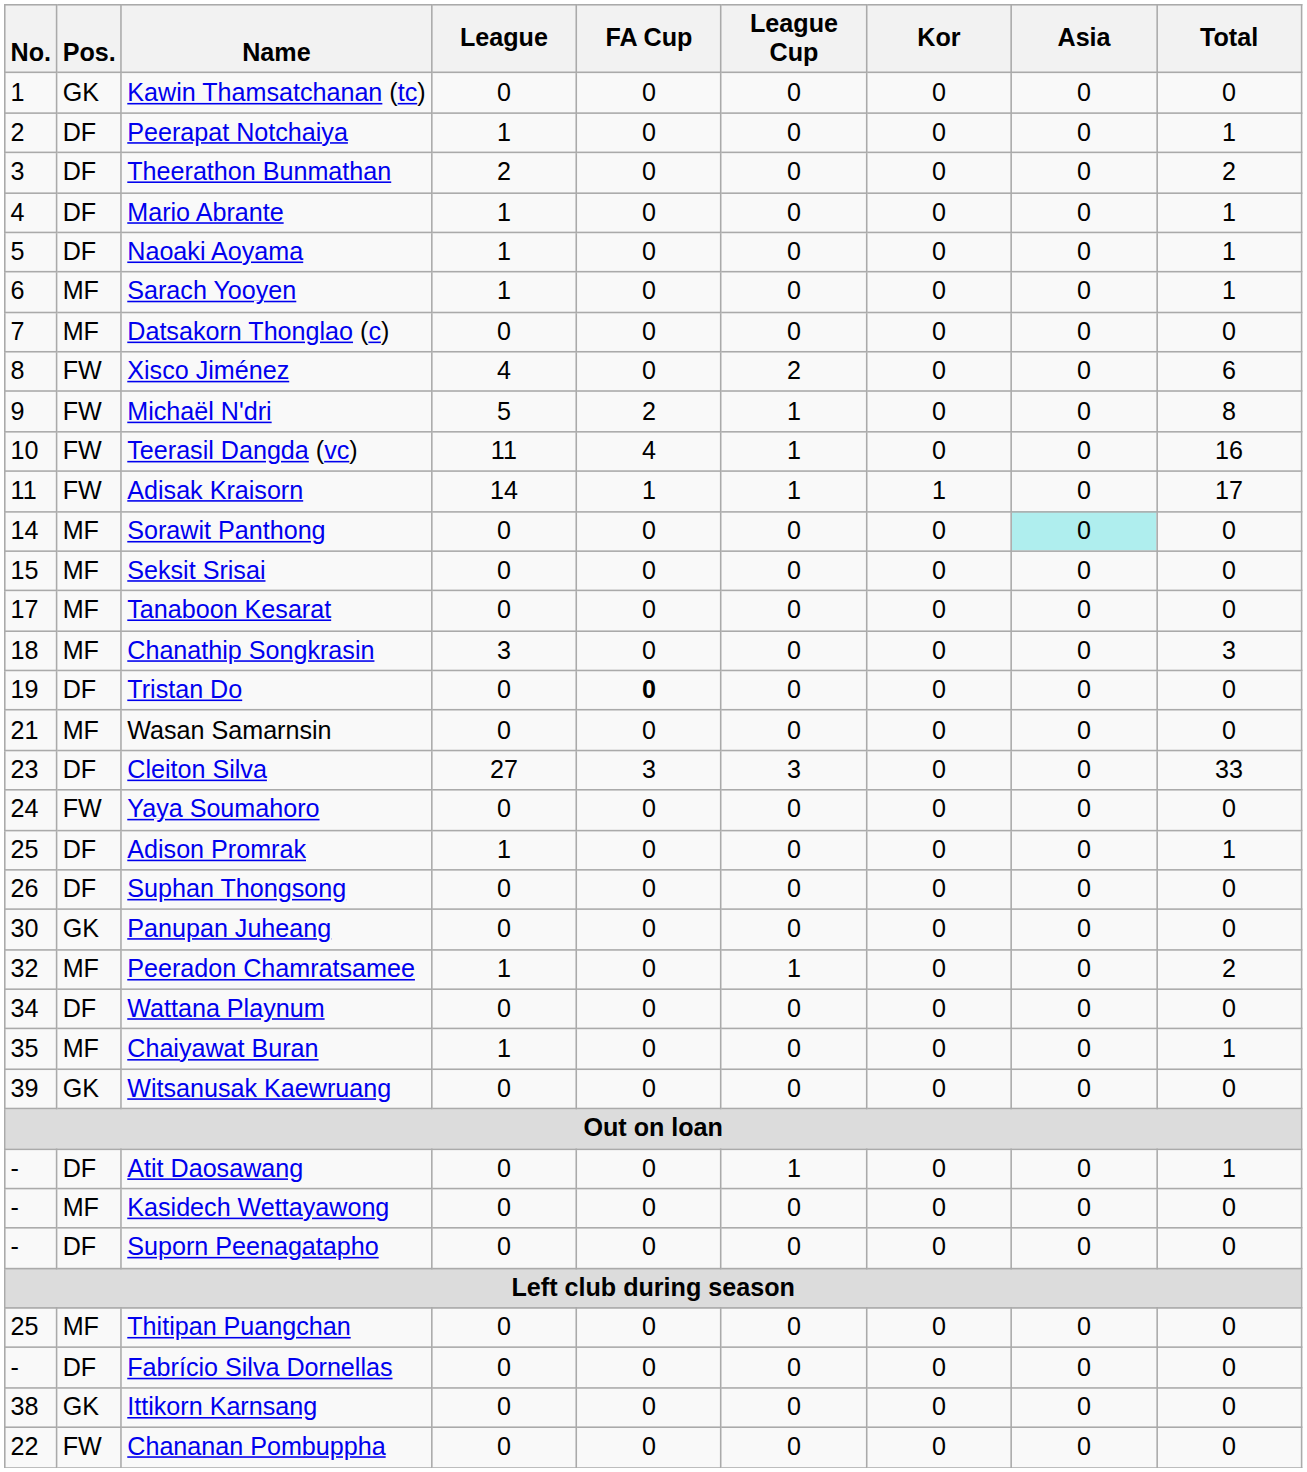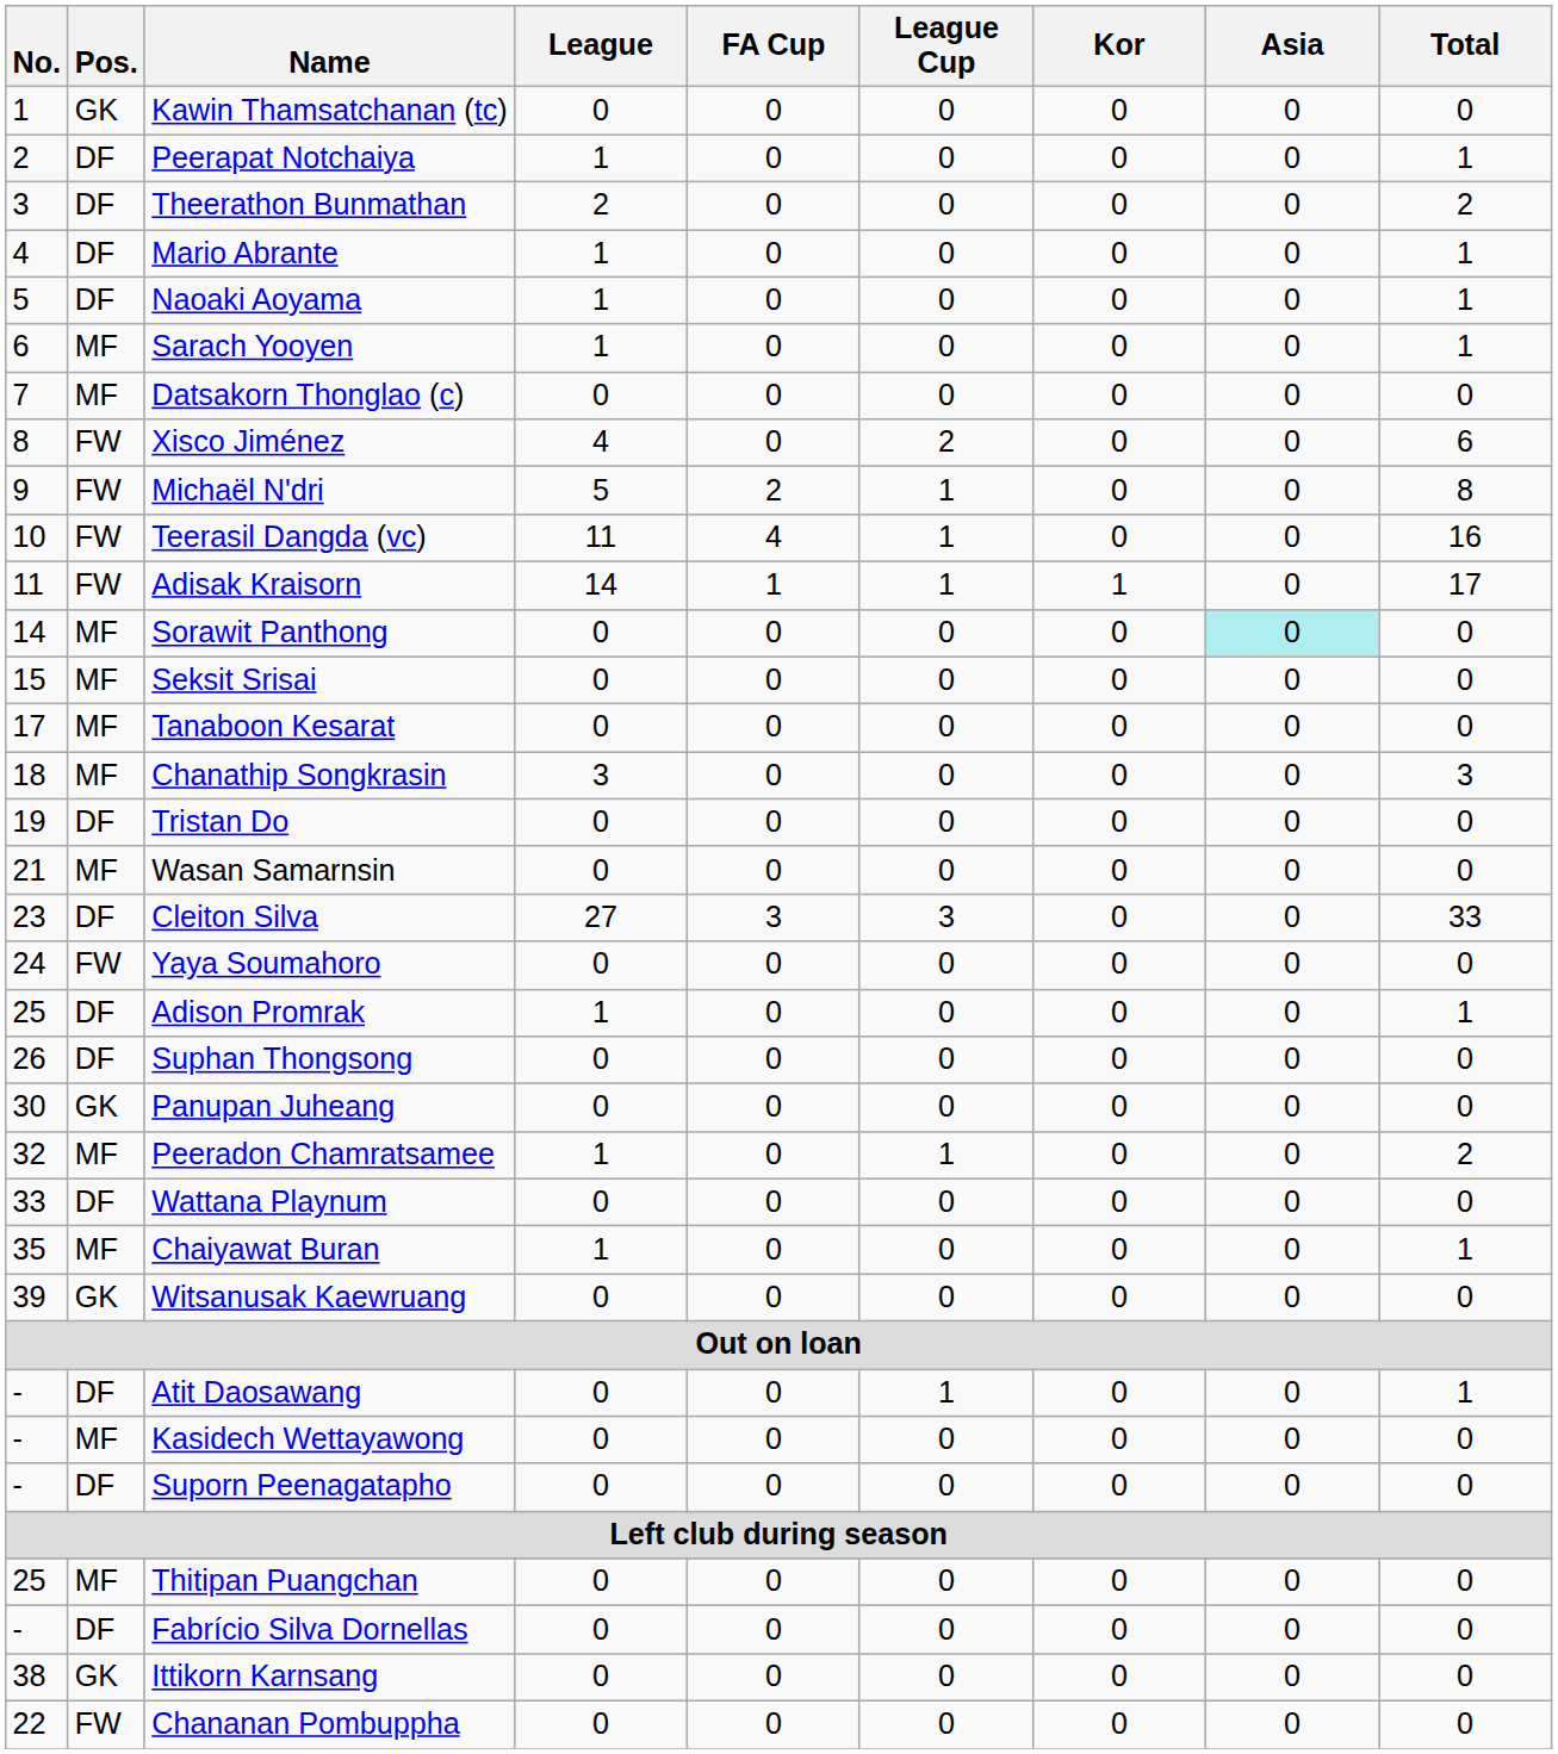Tristan Do | FA Cup: bold -> normal
Wattana Playnum | No.: 34 -> 33
